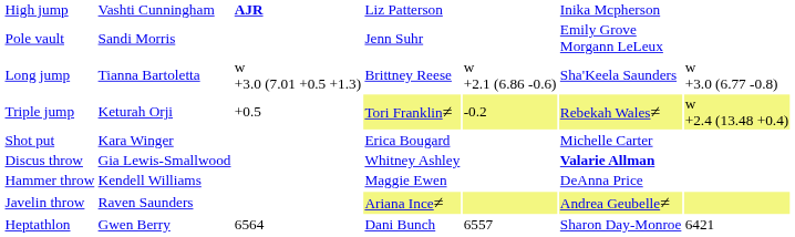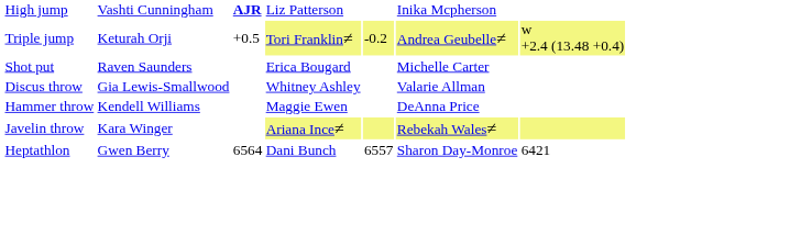- row: Pole vault | Sandi Morris | Jenn Suhr | Emily Grove Morgann LeLeux
- row: Long jump | Tianna Bartoletta | w +3.0 (7.01 +0.5 +1.3) | Brittney Reese | w +2.1 (6.86 -0.6) | Sha'Keela Saunders | w +3.0 (6.77 -0.8)
Triple jump | column 6: Rebekah Wales≠ -> Andrea Geubelle≠
Shot put | column 2: Kara Winger -> Raven Saunders
Discus throw | column 6: bold -> normal
Javelin throw | column 2: Raven Saunders -> Kara Winger
Javelin throw | column 6: Andrea Geubelle≠ -> Rebekah Wales≠
